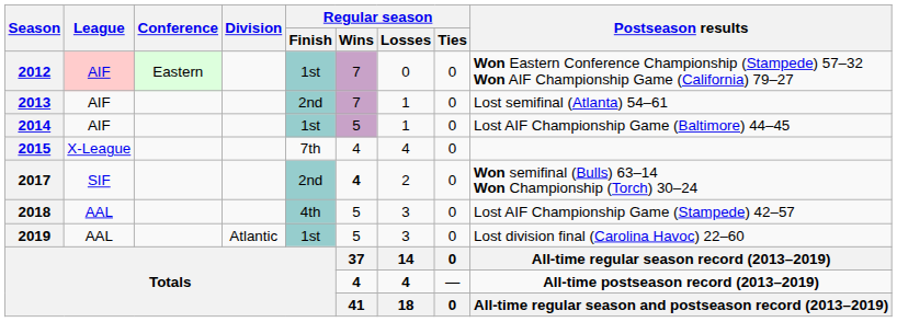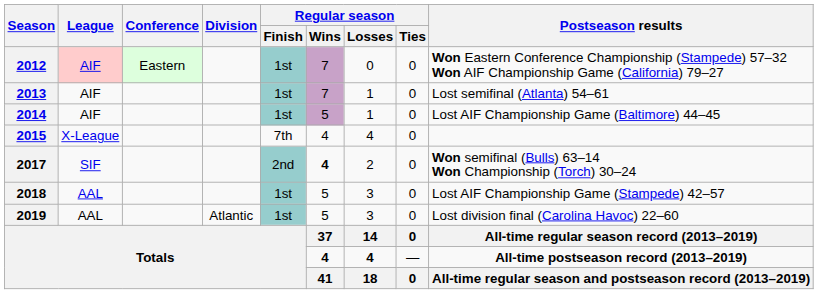2013 | Regular season / Finish: 2nd -> 1st
2018 | Regular season / Finish: 4th -> 1st
